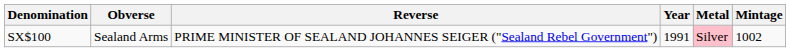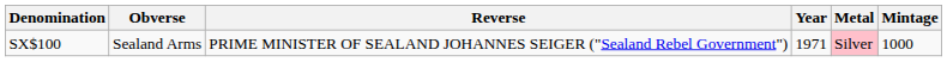SX$100 | Year: 1991 -> 1971
SX$100 | Mintage: 1002 -> 1000
